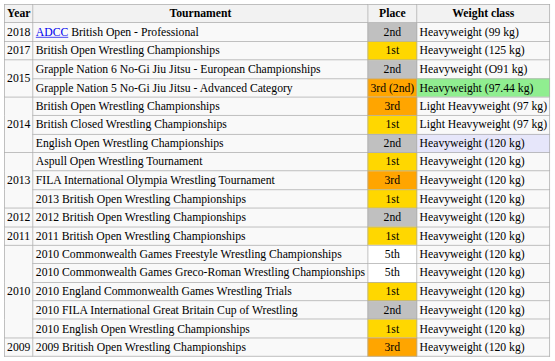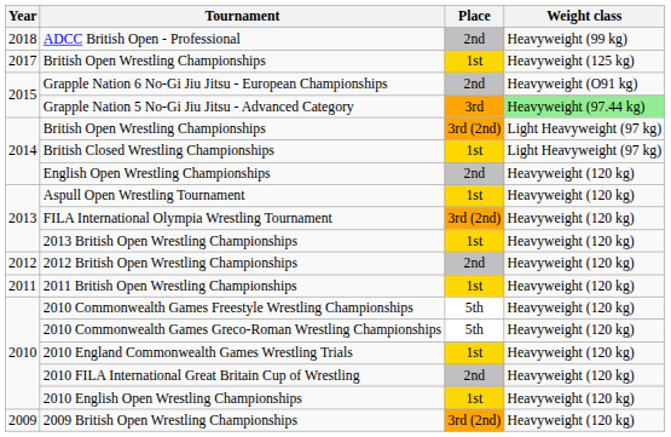Grapple Nation 5 No-Gi Jiu Jitsu - Advanced Category | Place: 3rd (2nd) -> 3rd
2014 / British Open Wrestling Championships | Place: 3rd -> 3rd (2nd)
English Open Wrestling Championships | Weight class: lavender background -> no background
FILA International Olympia Wrestling Tournament | Place: 3rd -> 3rd (2nd)
2009 British Open Wrestling Championships | Place: 3rd -> 3rd (2nd)
